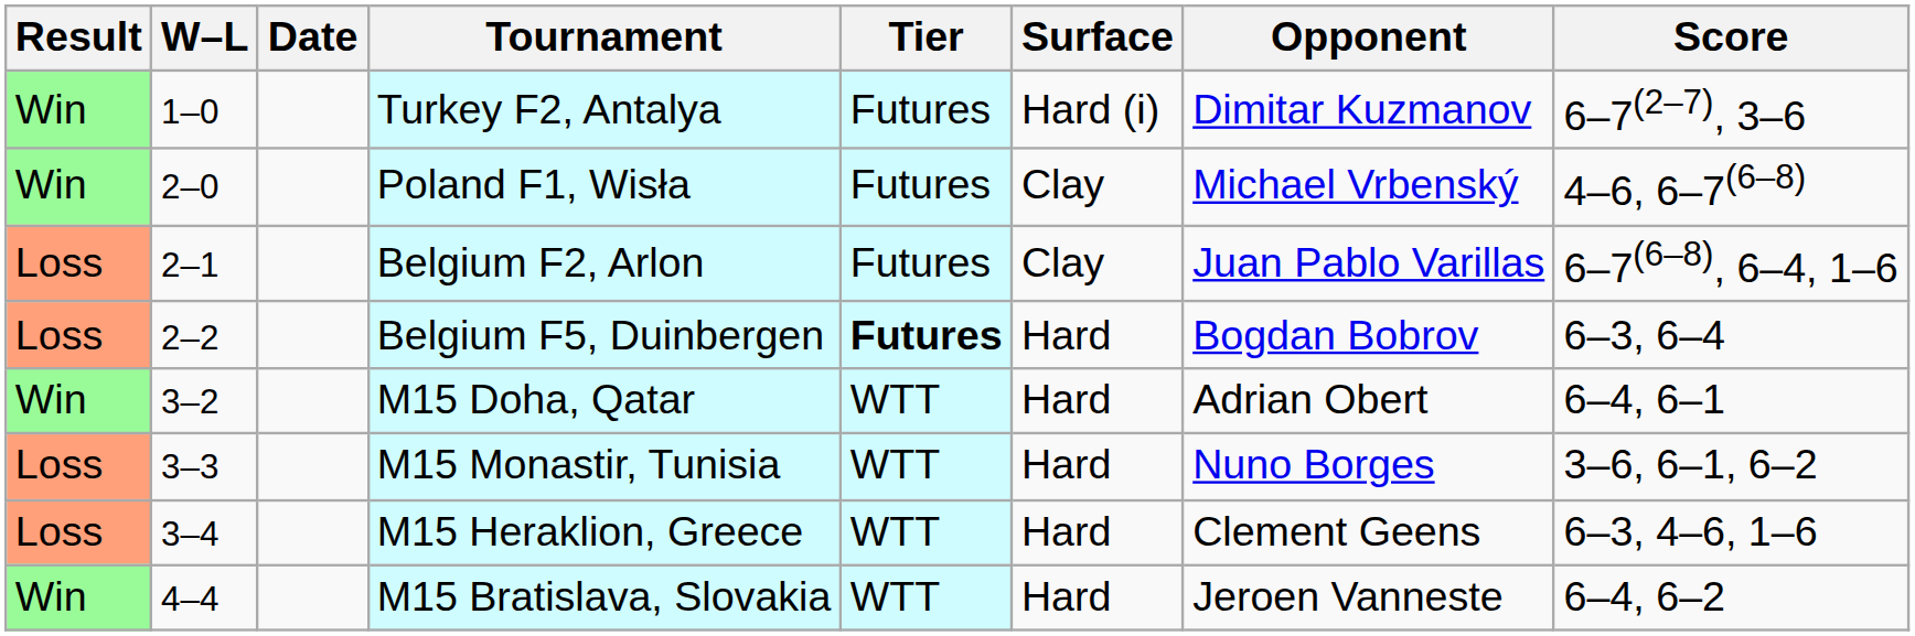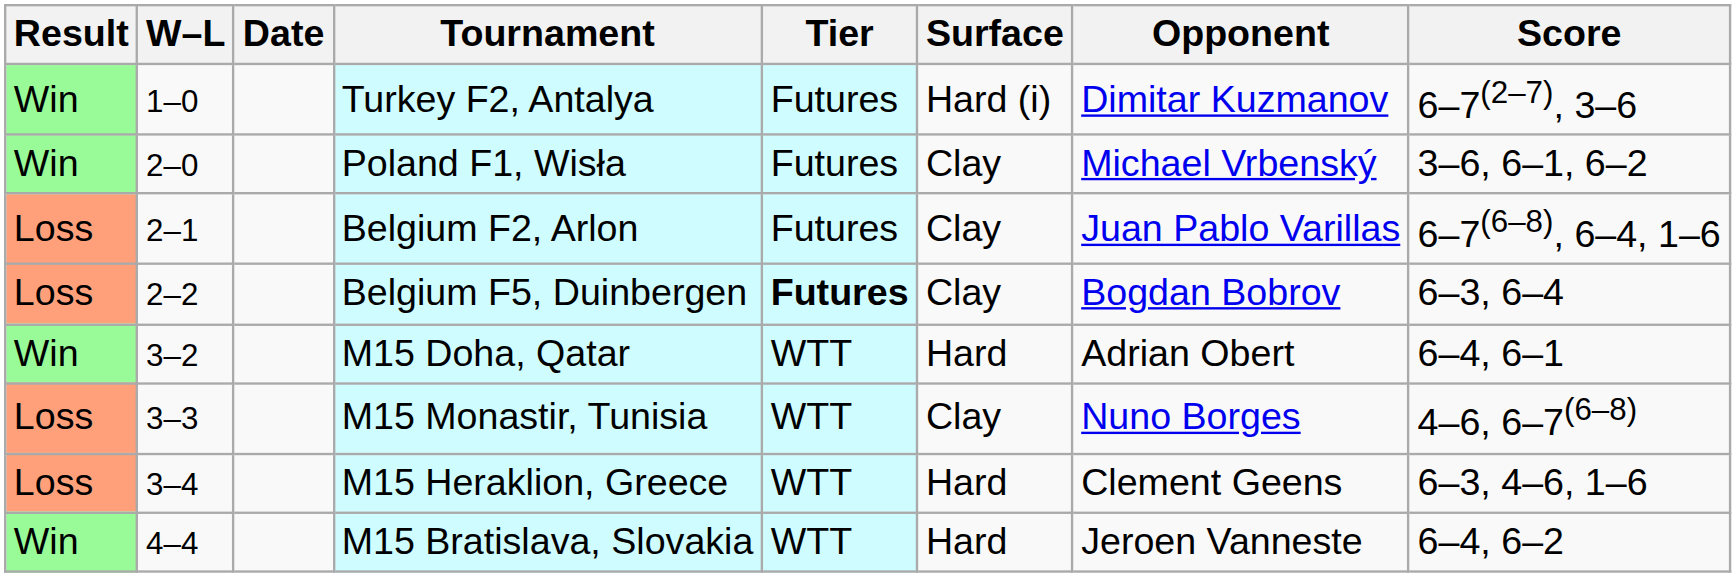Poland F1, Wisła | Score: 4–6, 6–7(6–8) -> 3–6, 6–1, 6–2
Belgium F5, Duinbergen | Surface: Hard -> Clay
M15 Monastir, Tunisia | Surface: Hard -> Clay
M15 Monastir, Tunisia | Score: 3–6, 6–1, 6–2 -> 4–6, 6–7(6–8)
